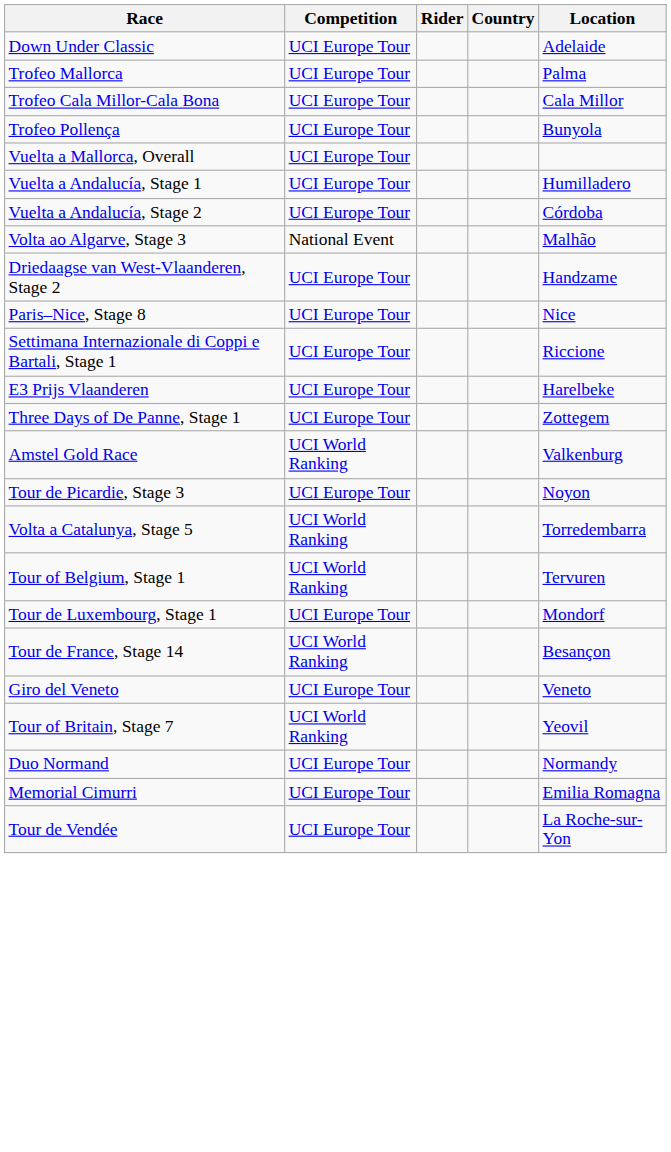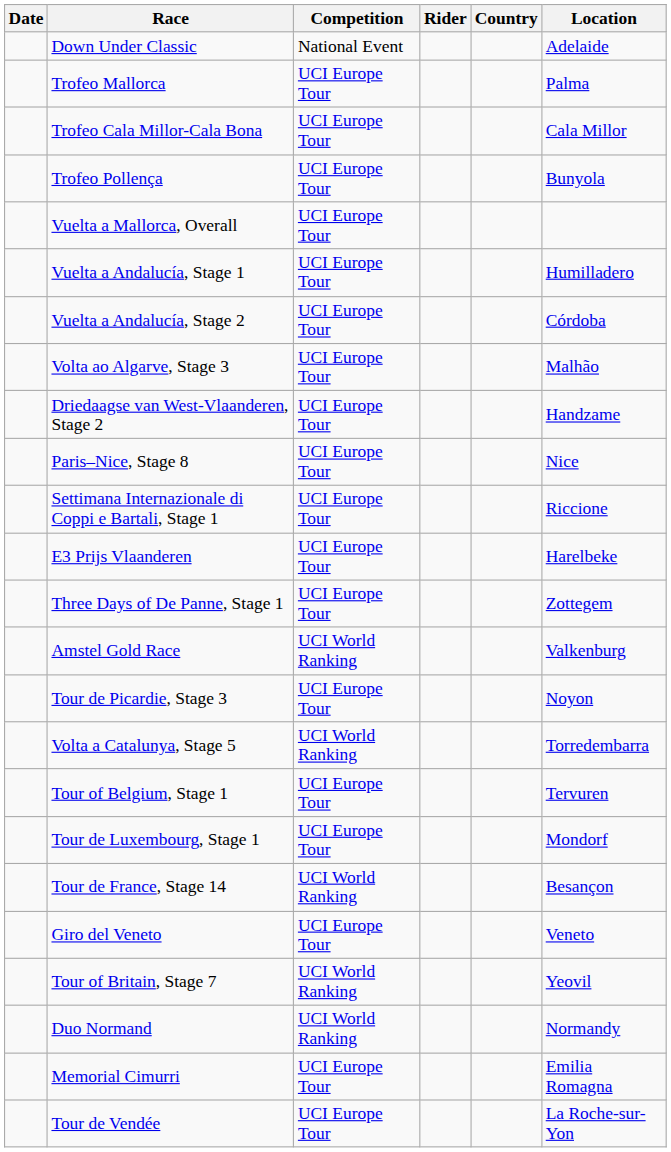+ column: Date
Down Under Classic | Competition: UCI Europe Tour -> National Event
Volta ao Algarve, Stage 3 | Competition: National Event -> UCI Europe Tour
Tour of Belgium, Stage 1 | Competition: UCI World Ranking -> UCI Europe Tour
Duo Normand | Competition: UCI Europe Tour -> UCI World Ranking
